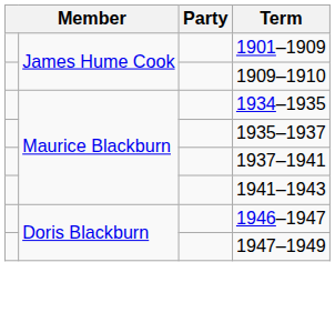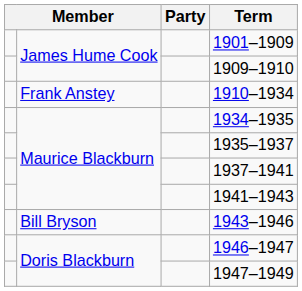+ row: Frank Anstey | 1910–1934
+ row: Bill Bryson | 1943–1946
